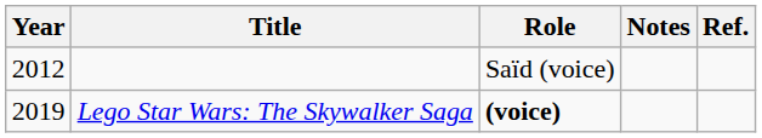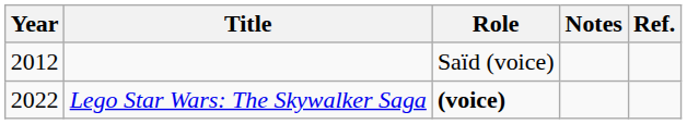Lego Star Wars: The Skywalker Saga | Year: 2019 -> 2022
